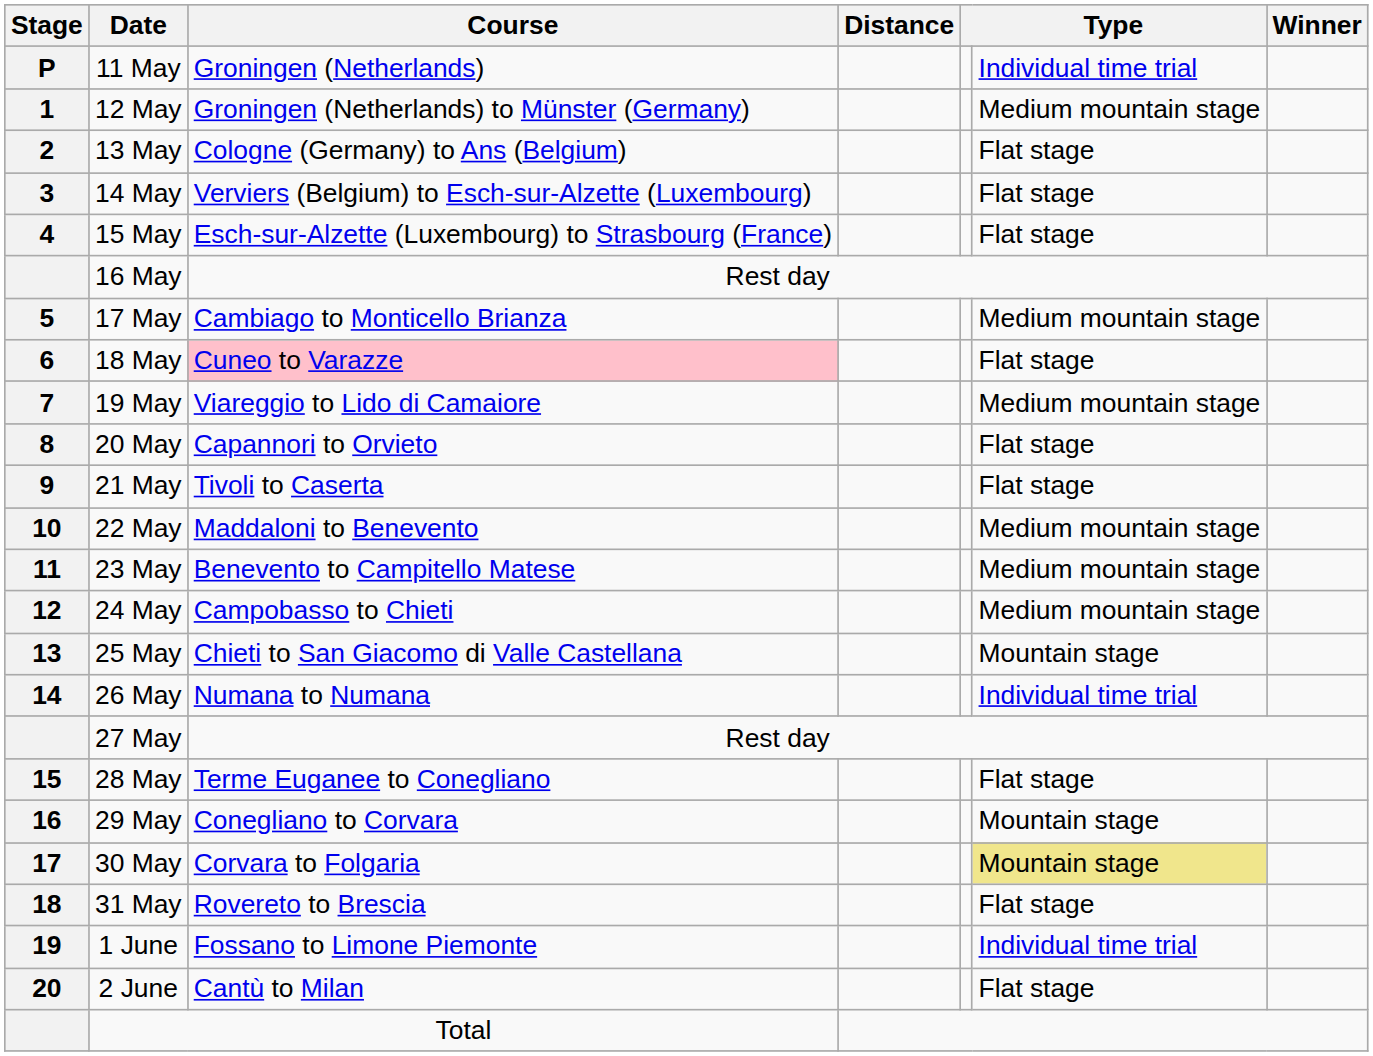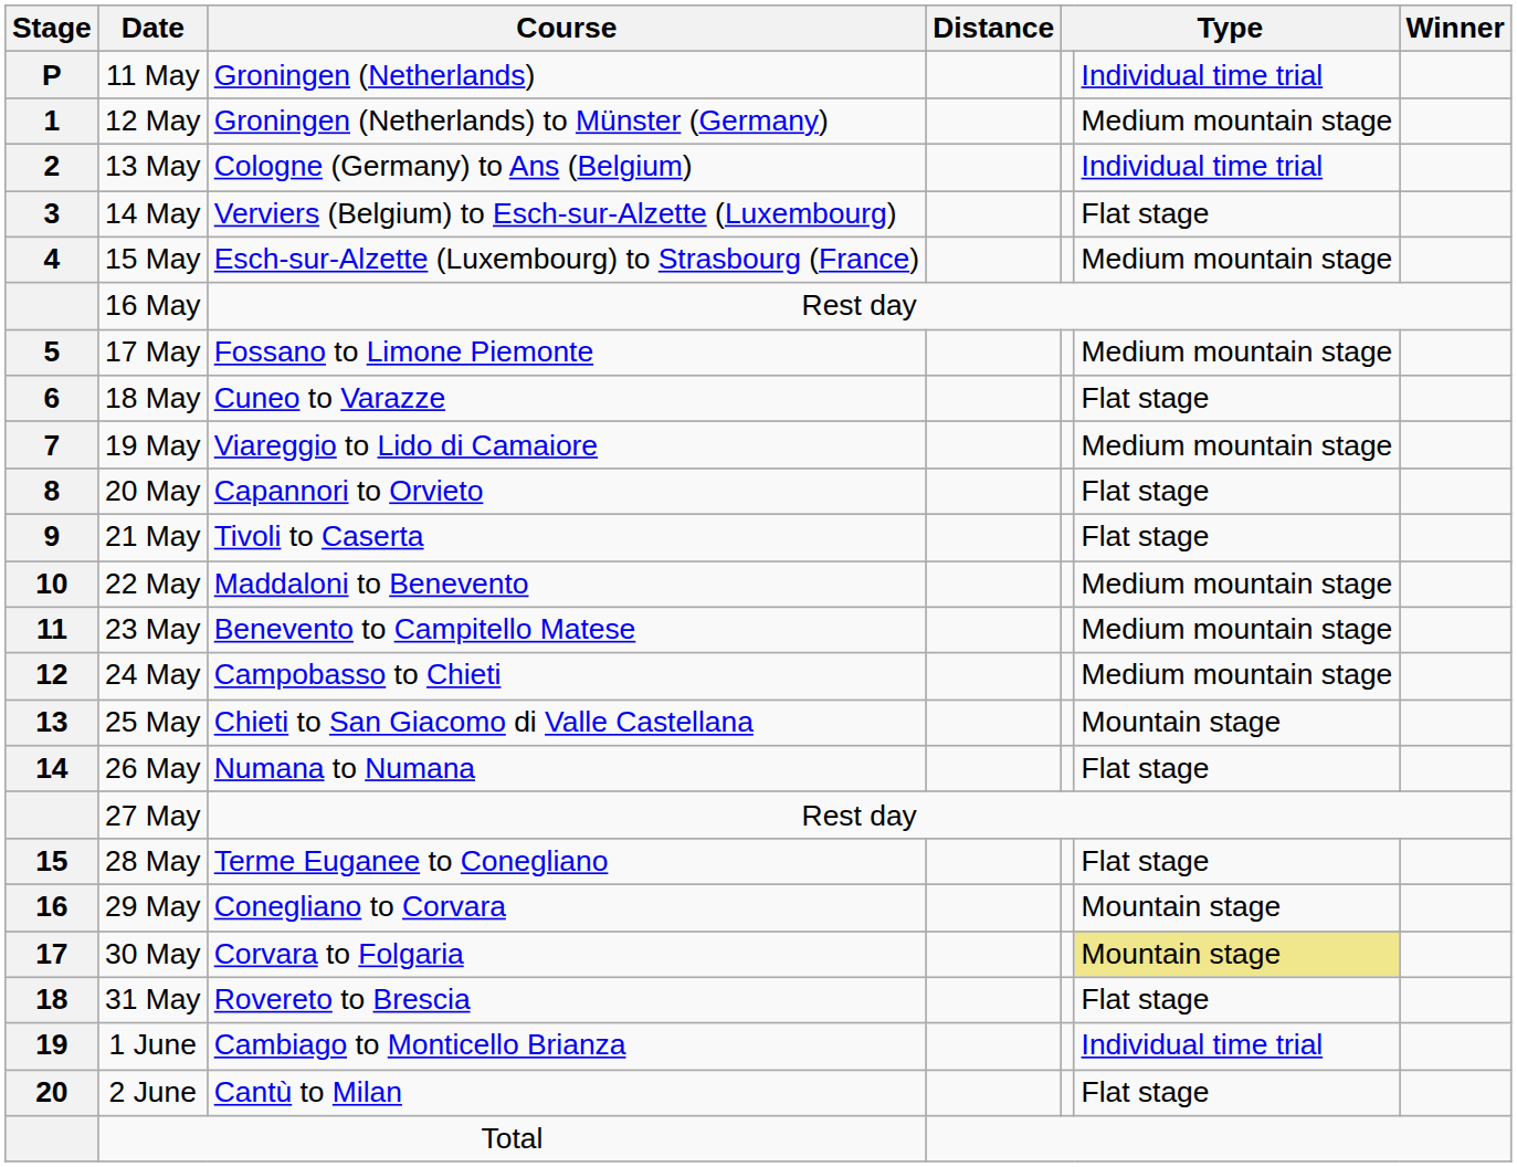13 May | column 6: Flat stage -> Individual time trial
15 May | column 6: Flat stage -> Medium mountain stage
17 May | Course: Cambiago to Monticello Brianza -> Fossano to Limone Piemonte
18 May | Course: pink background -> no background
26 May | column 6: Individual time trial -> Flat stage
1 June | Course: Fossano to Limone Piemonte -> Cambiago to Monticello Brianza
